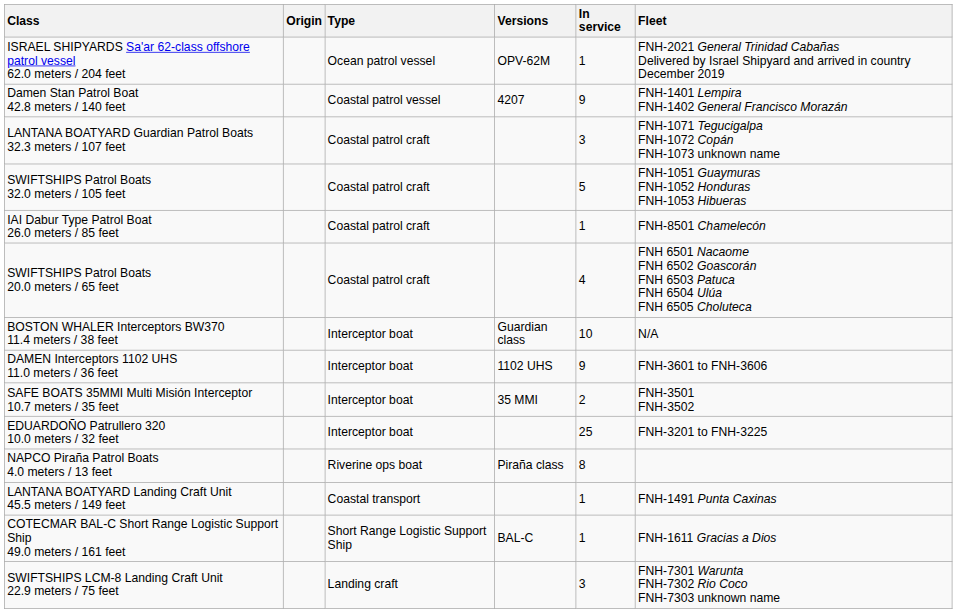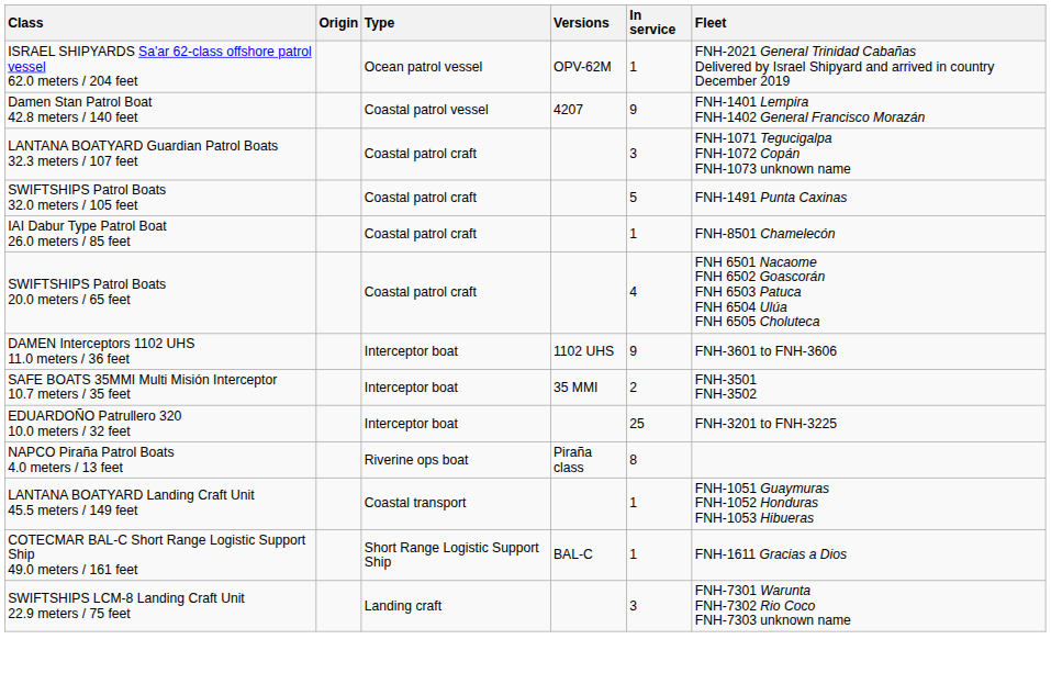SWIFTSHIPS Patrol Boats 32.0 meters / 105 feet | Fleet: FNH-1051 Guaymuras FNH-1052 Honduras FNH-1053 Hibueras -> FNH-1491 Punta Caxinas
- row: BOSTON WHALER Interceptors BW370 11.4 meters / 38 feet | Interceptor boat | Guardian class | 10 | N/A
LANTANA BOATYARD Landing Craft Unit 45.5 meters / 149 feet | Fleet: FNH-1491 Punta Caxinas -> FNH-1051 Guaymuras FNH-1052 Honduras FNH-1053 Hibueras
